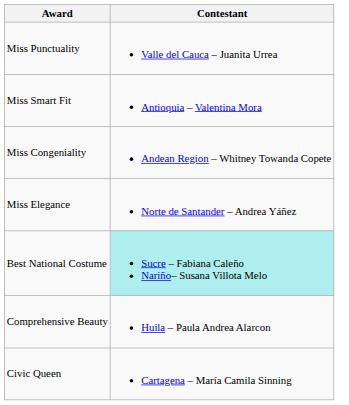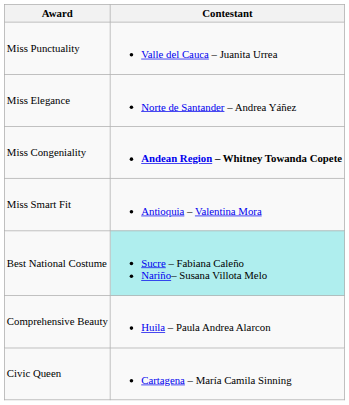rows swapped: Miss Elegance <-> Miss Smart Fit
Miss Congeniality | Contestant: normal -> bold
